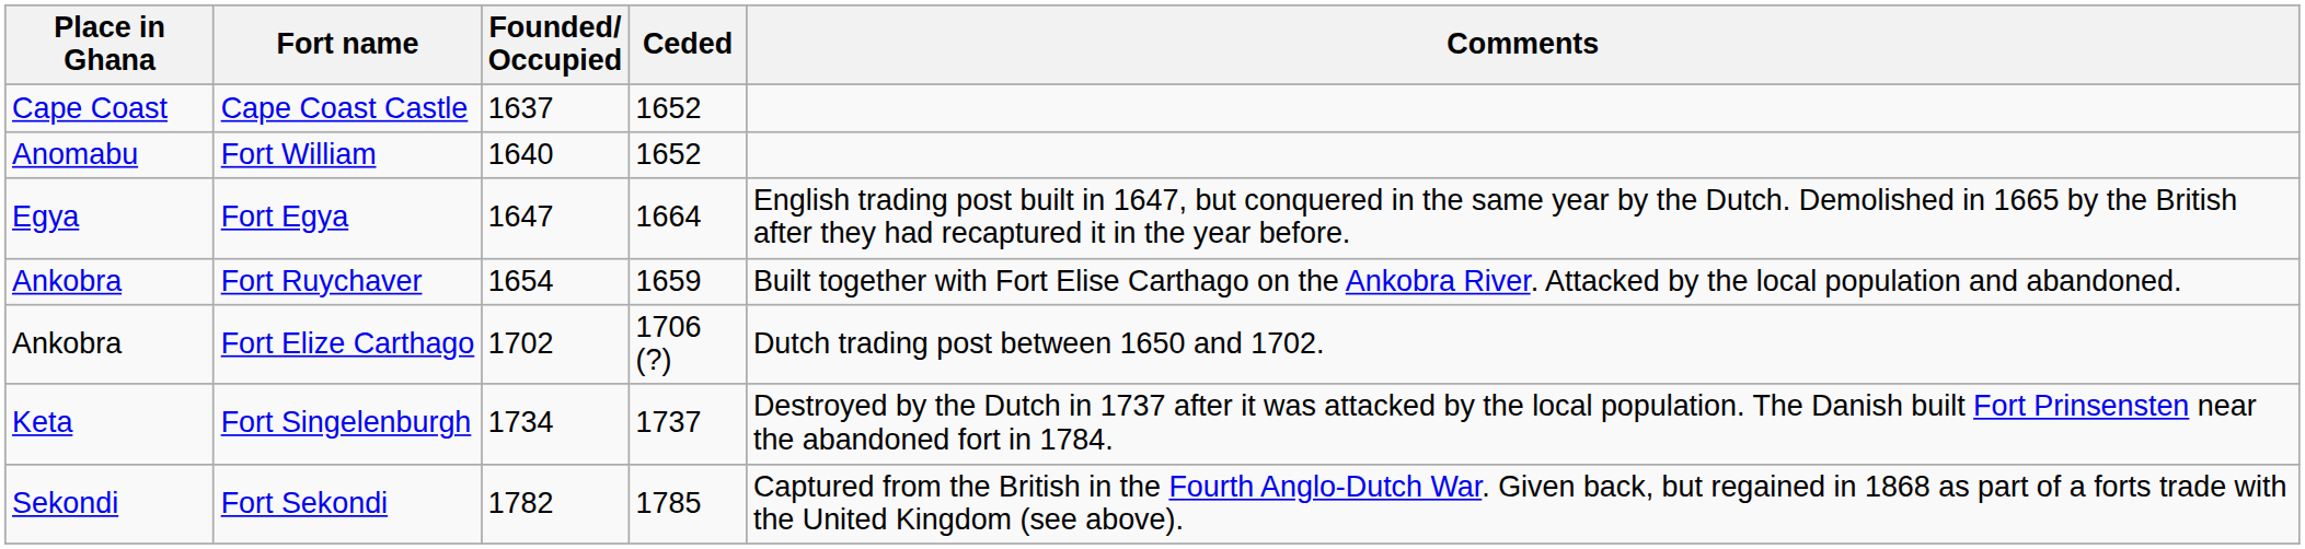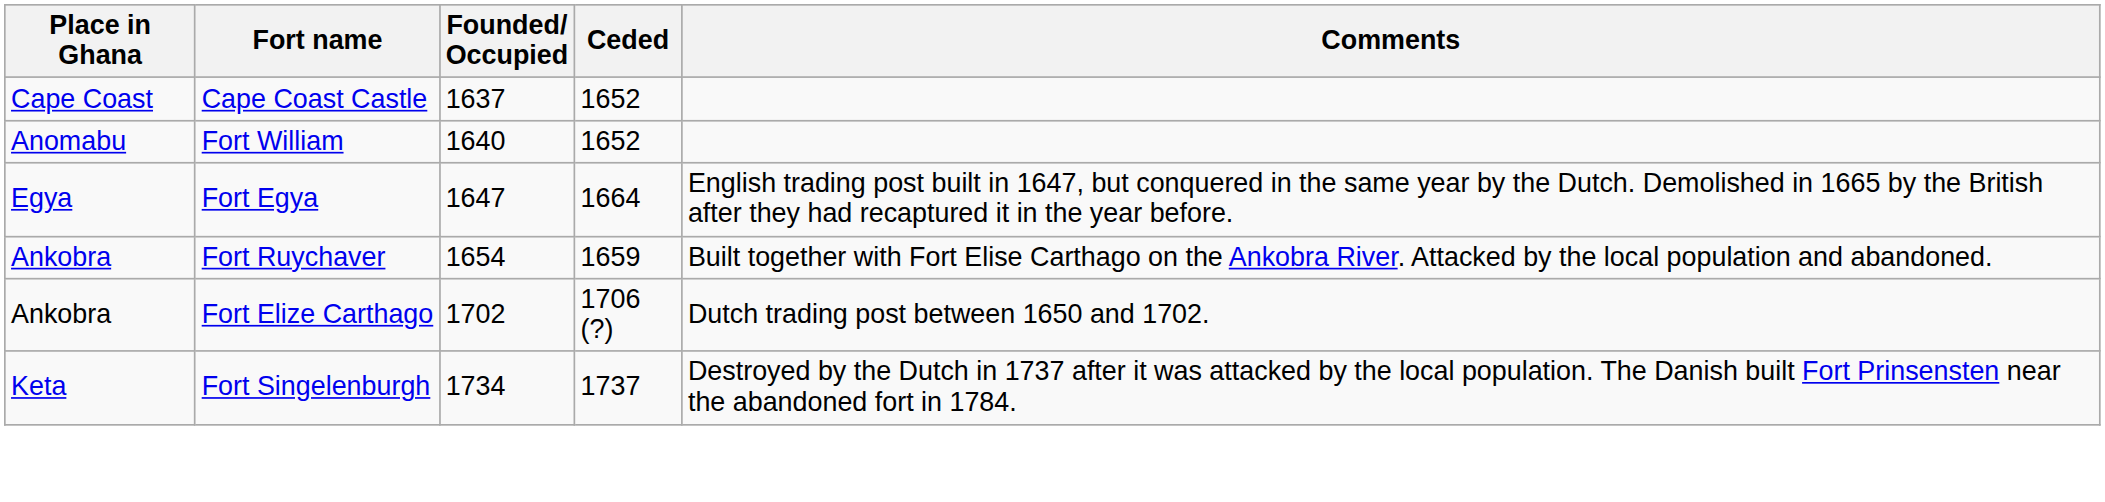- row: Sekondi | Fort Sekondi | 1782 | 1785 | Captured from the British in the Fourth Anglo-Dutch War. Given back, but regained in 1868 as part of a forts trade with the United Kingdom (see above).
